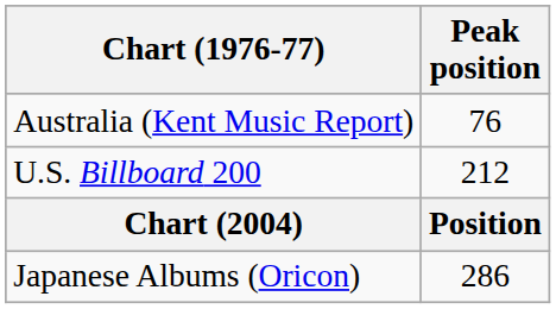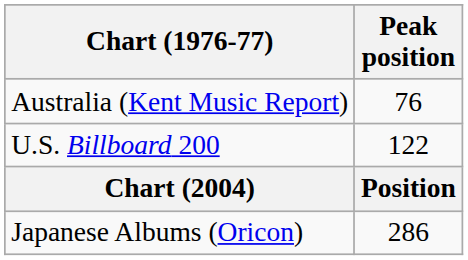U.S. Billboard 200 | Peak position: 212 -> 122
